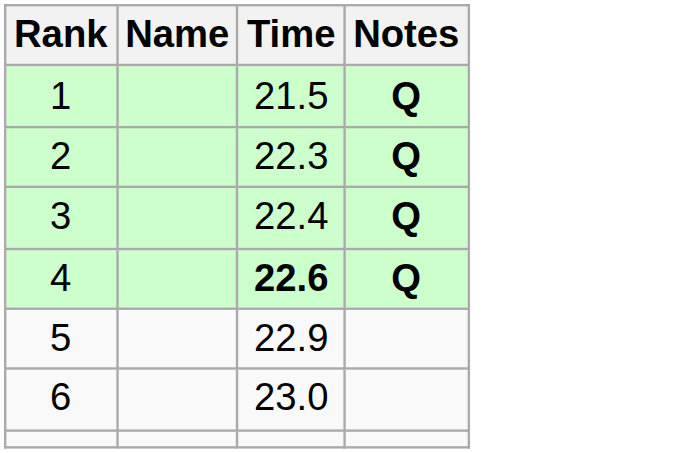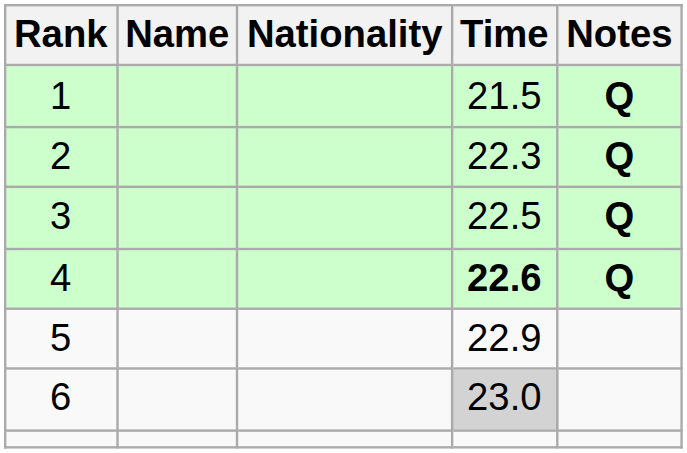+ column: Nationality
3 | Time: 22.4 -> 22.5
6 | Time: no background -> lightgrey background
